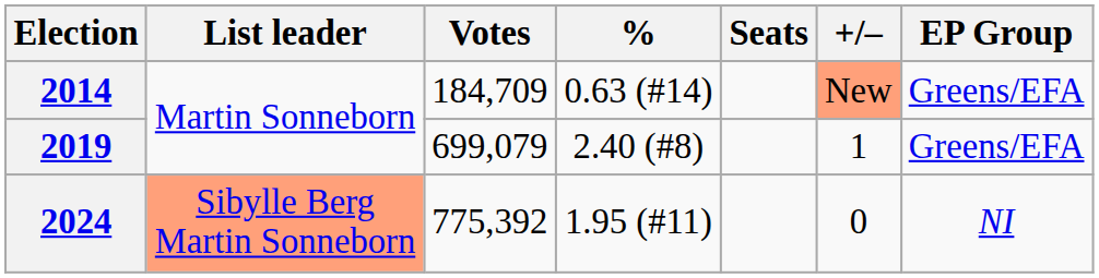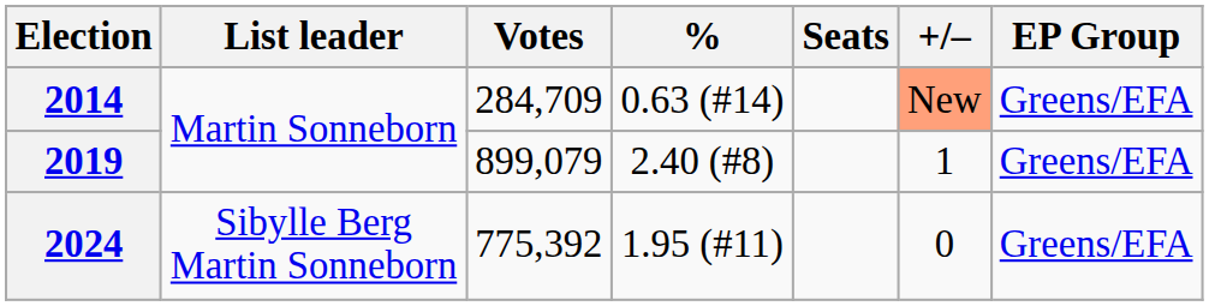2014 | Votes: 184,709 -> 284,709
2019 | Votes: 699,079 -> 899,079
2024 | List leader: lightsalmon background -> no background
2024 | EP Group: NI -> Greens/EFA
